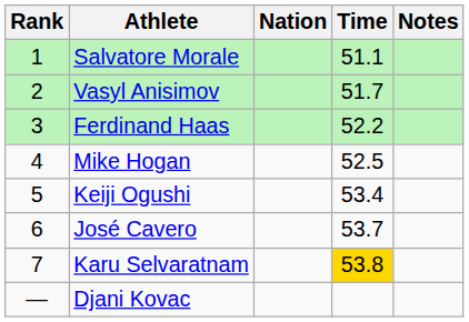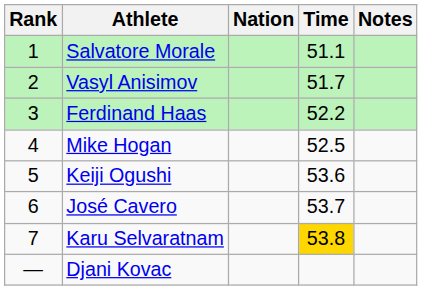Keiji Ogushi | Time: 53.4 -> 53.6
